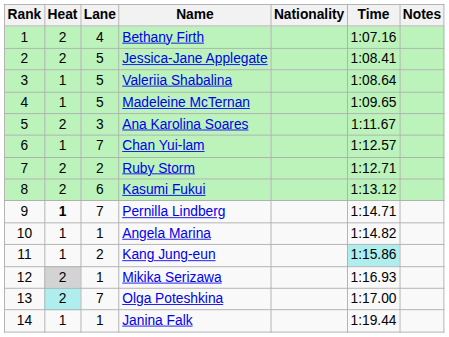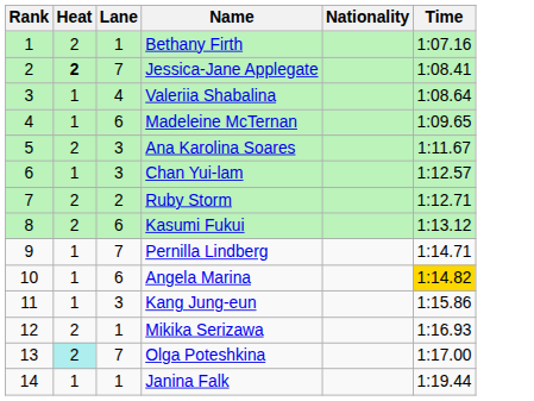- column: Notes
Bethany Firth | Lane: 4 -> 1
Jessica-Jane Applegate | Heat: normal -> bold
Jessica-Jane Applegate | Lane: 5 -> 7
Valeriia Shabalina | Lane: 5 -> 4
Madeleine McTernan | Lane: 5 -> 6
Chan Yui-lam | Lane: 7 -> 3
Pernilla Lindberg | Heat: bold -> normal
Angela Marina | Lane: 1 -> 6
Angela Marina | Time: no background -> gold background
Kang Jung-eun | Lane: 2 -> 3
Kang Jung-eun | Time: paleturquoise background -> no background
Mikika Serizawa | Heat: lightgrey background -> no background
